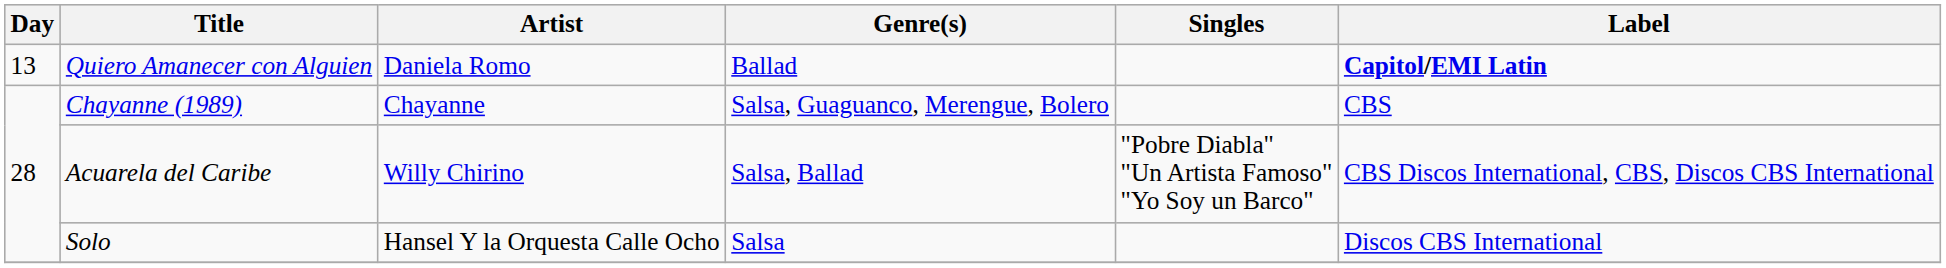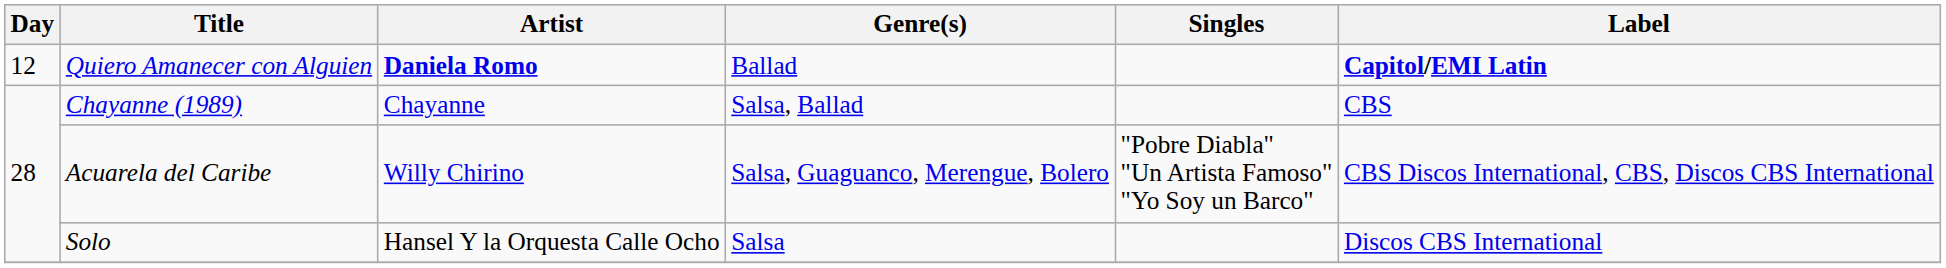Quiero Amanecer con Alguien | Day: 13 -> 12
Quiero Amanecer con Alguien | Artist: normal -> bold
Chayanne (1989) | Genre(s): Salsa, Guaguanco, Merengue, Bolero -> Salsa, Ballad
Acuarela del Caribe | Genre(s): Salsa, Ballad -> Salsa, Guaguanco, Merengue, Bolero
